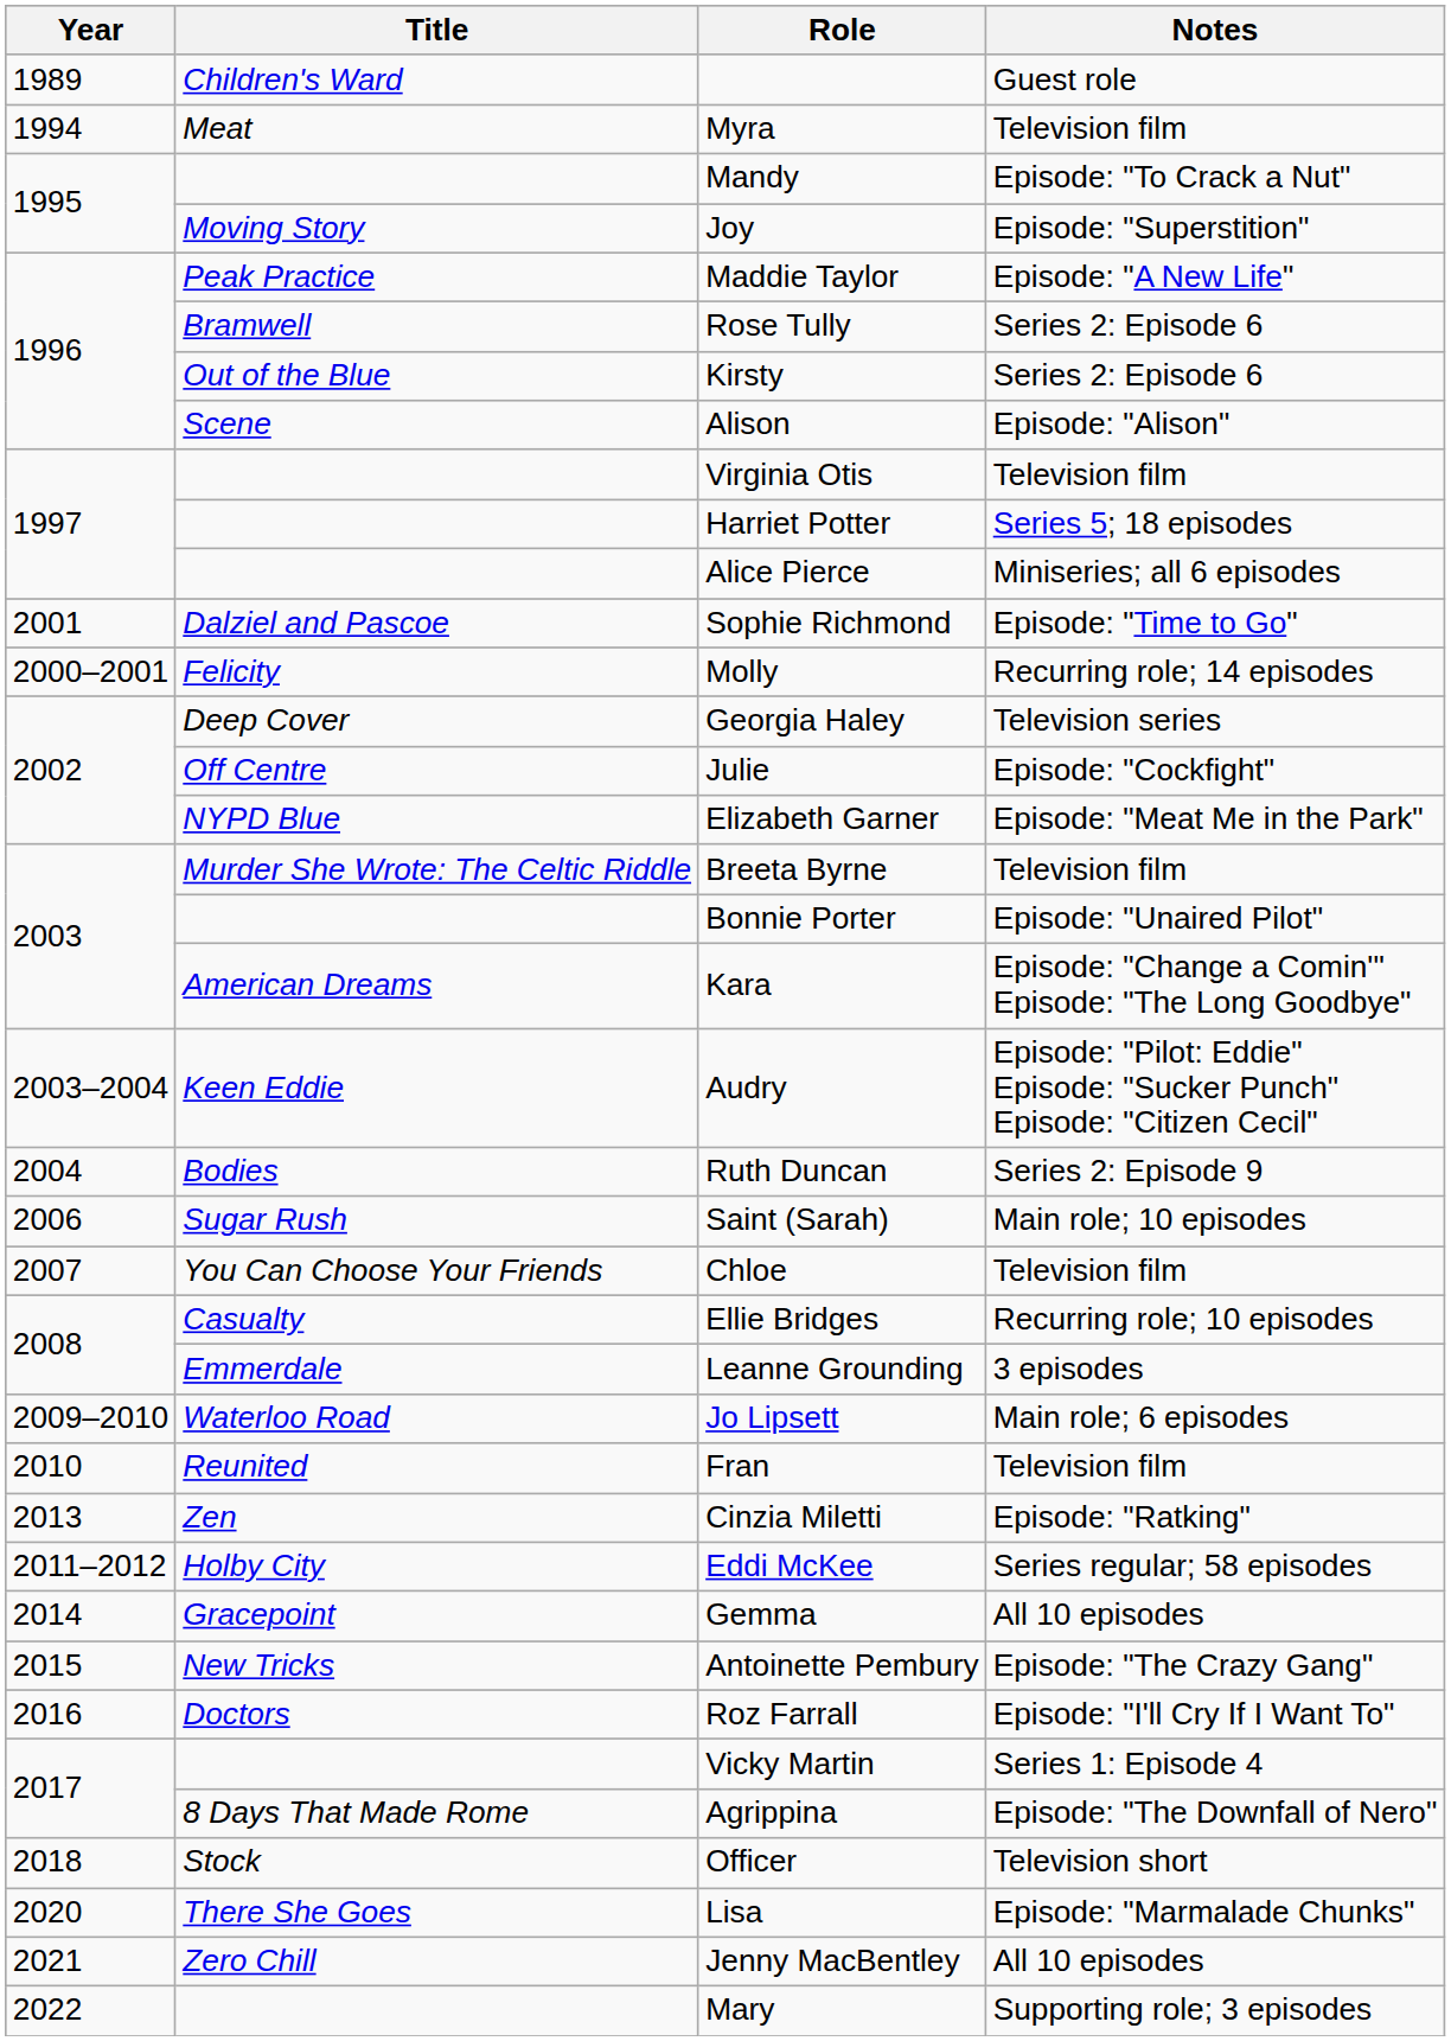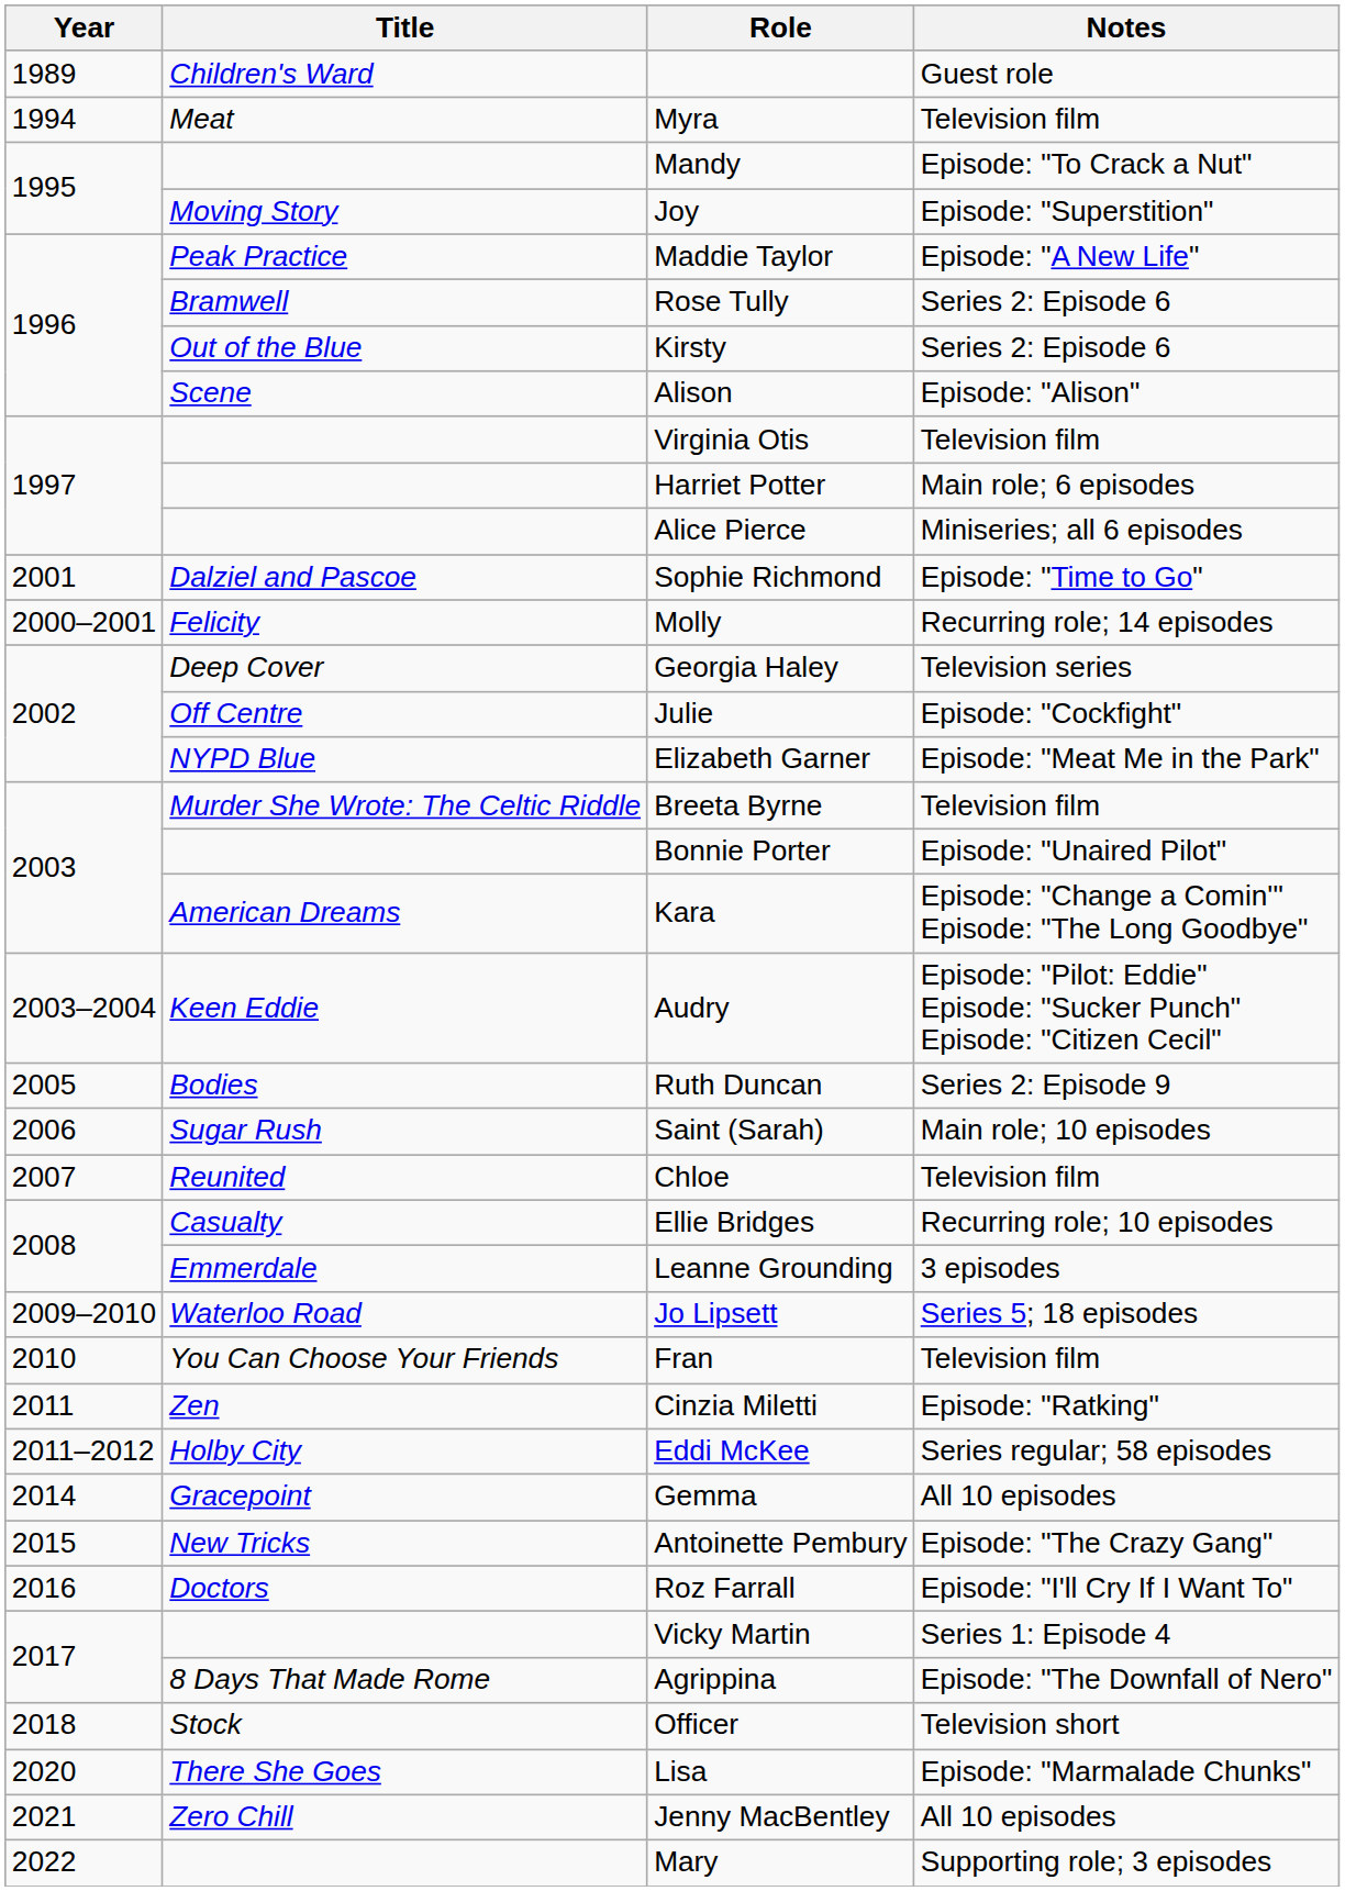Harriet Potter | Notes: Series 5; 18 episodes -> Main role; 6 episodes
Ruth Duncan | Year: 2004 -> 2005
Chloe | Title: You Can Choose Your Friends -> Reunited
Jo Lipsett | Notes: Main role; 6 episodes -> Series 5; 18 episodes
Fran | Title: Reunited -> You Can Choose Your Friends
Cinzia Miletti | Year: 2013 -> 2011
